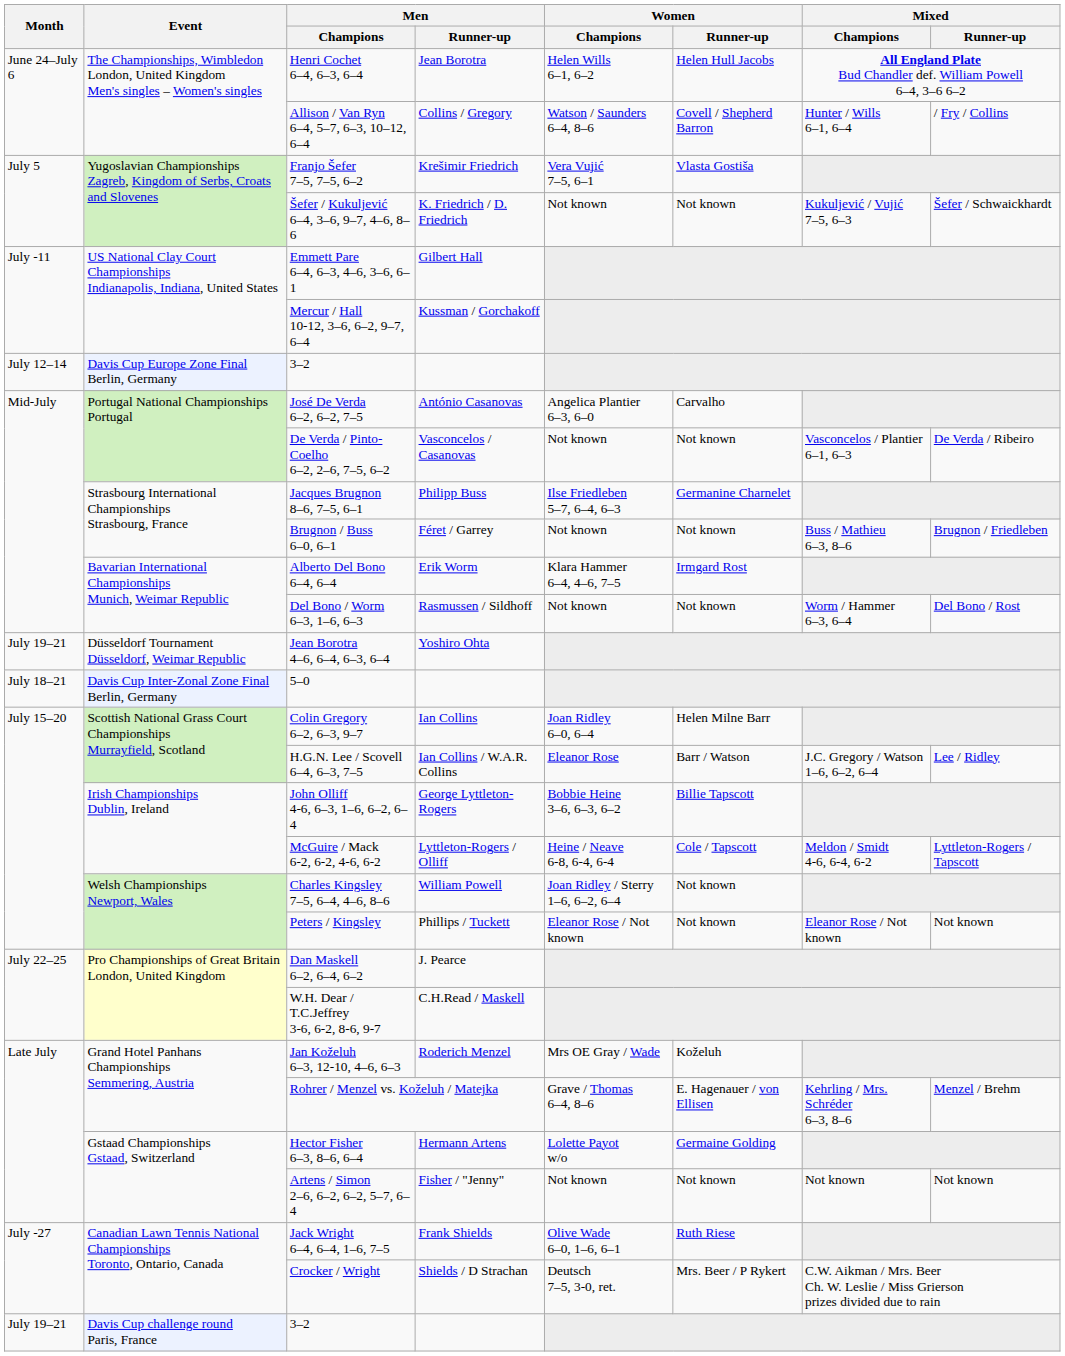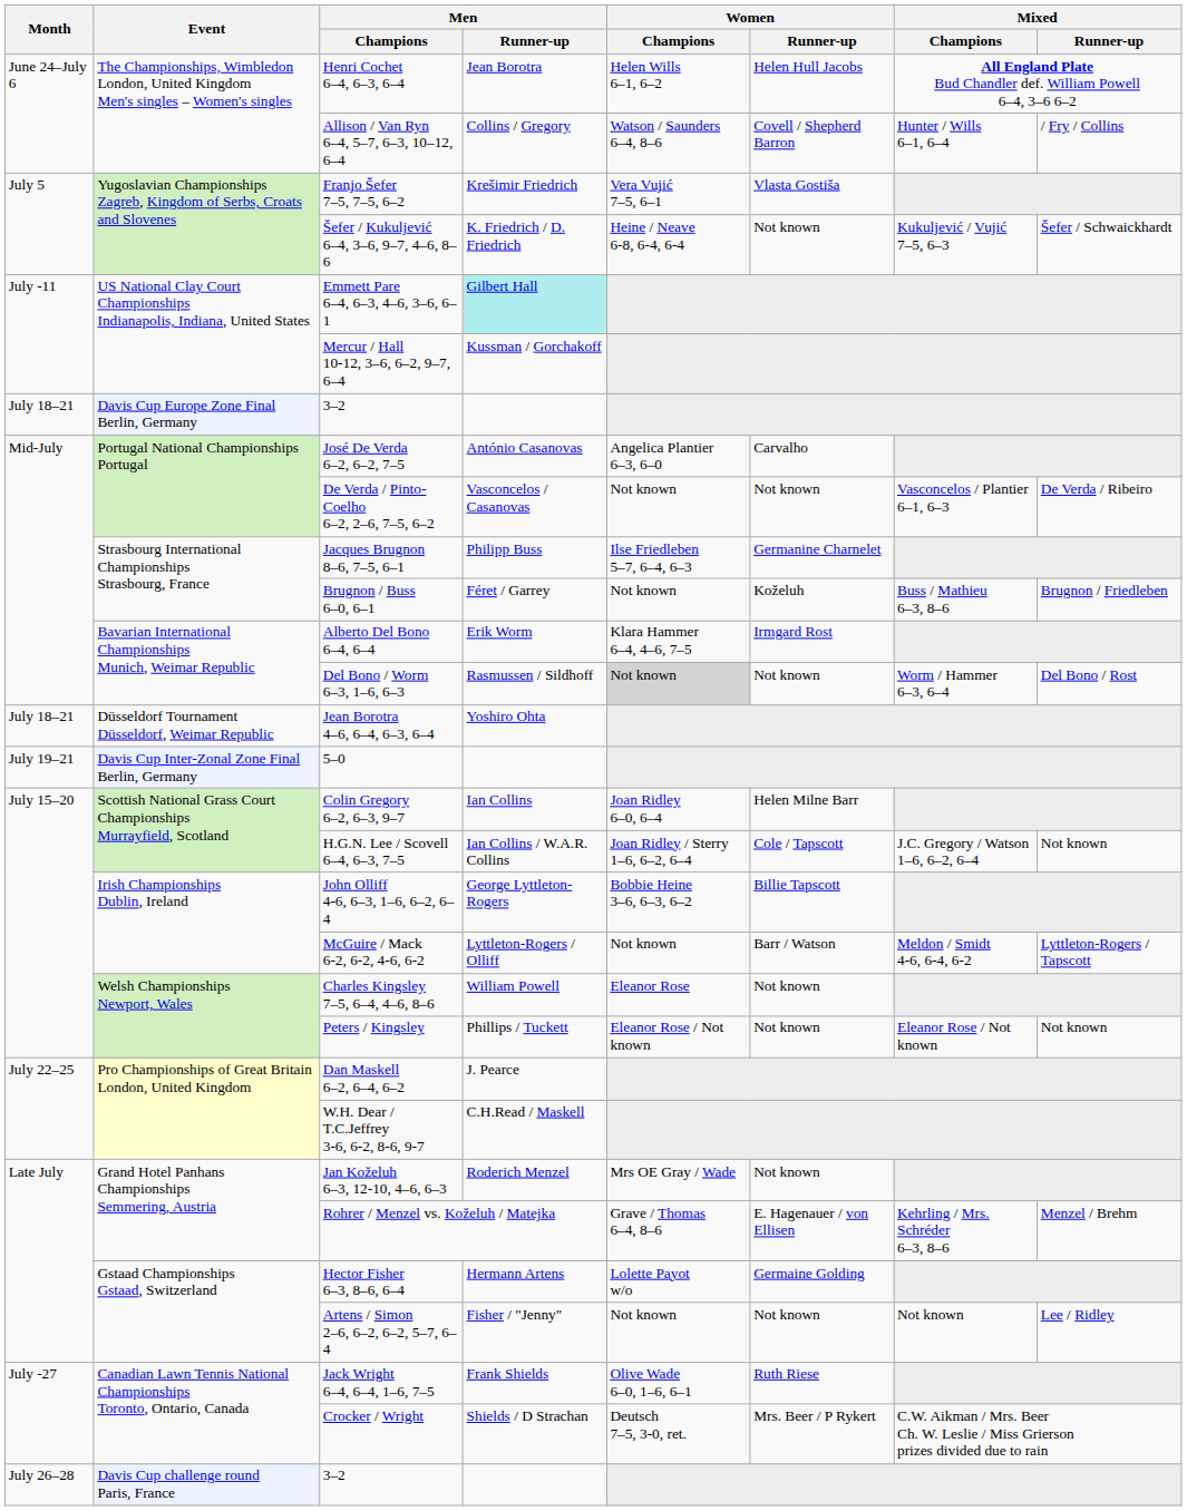Šefer / Kukuljević 6–4, 3–6, 9–7, 4–6, 8–6 | Women / Champions: Not known -> Heine / Neave 6-8, 6-4, 6-4
Emmett Pare 6–4, 6–3, 4–6, 3–6, 6–1 | Men / Runner-up: no background -> paleturquoise background
Davis Cup Europe Zone Final Berlin, Germany / 3–2 | Month: July 12–14 -> July 18–21
Brugnon / Buss 6–0, 6–1 | Women / Runner-up: Not known -> Koželuh
Del Bono / Worm 6–3, 1–6, 6–3 | Women / Champions: no background -> lightgrey background
Jean Borotra 4–6, 6–4, 6–3, 6–4 | Month: July 19–21 -> July 18–21
5–0 | Month: July 18–21 -> July 19–21
H.G.N. Lee / Scovell 6–4, 6–3, 7–5 | Women / Champions: Eleanor Rose -> Joan Ridley / Sterry 1–6, 6–2, 6–4
H.G.N. Lee / Scovell 6–4, 6–3, 7–5 | Women / Runner-up: Barr / Watson -> Cole / Tapscott
H.G.N. Lee / Scovell 6–4, 6–3, 7–5 | Mixed / Runner-up: Lee / Ridley -> Not known
McGuire / Mack 6-2, 6-2, 4-6, 6-2 | Women / Champions: Heine / Neave 6-8, 6-4, 6-4 -> Not known
McGuire / Mack 6-2, 6-2, 4-6, 6-2 | Women / Runner-up: Cole / Tapscott -> Barr / Watson
Charles Kingsley 7–5, 6–4, 4–6, 8–6 | Women / Champions: Joan Ridley / Sterry 1–6, 6–2, 6–4 -> Eleanor Rose
Jan Koželuh 6–3, 12-10, 4–6, 6–3 | Women / Runner-up: Koželuh -> Not known
Artens / Simon 2–6, 6–2, 6–2, 5–7, 6–4 | Mixed / Runner-up: Not known -> Lee / Ridley
Davis Cup challenge round Paris, France / 3–2 | Month: July 19–21 -> July 26–28
